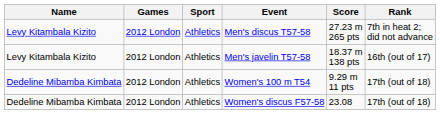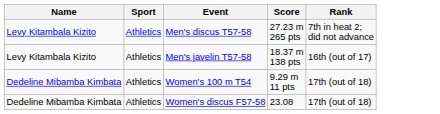- column: Games | 2012 London | 2012 London | 2012 London | 2012 London
